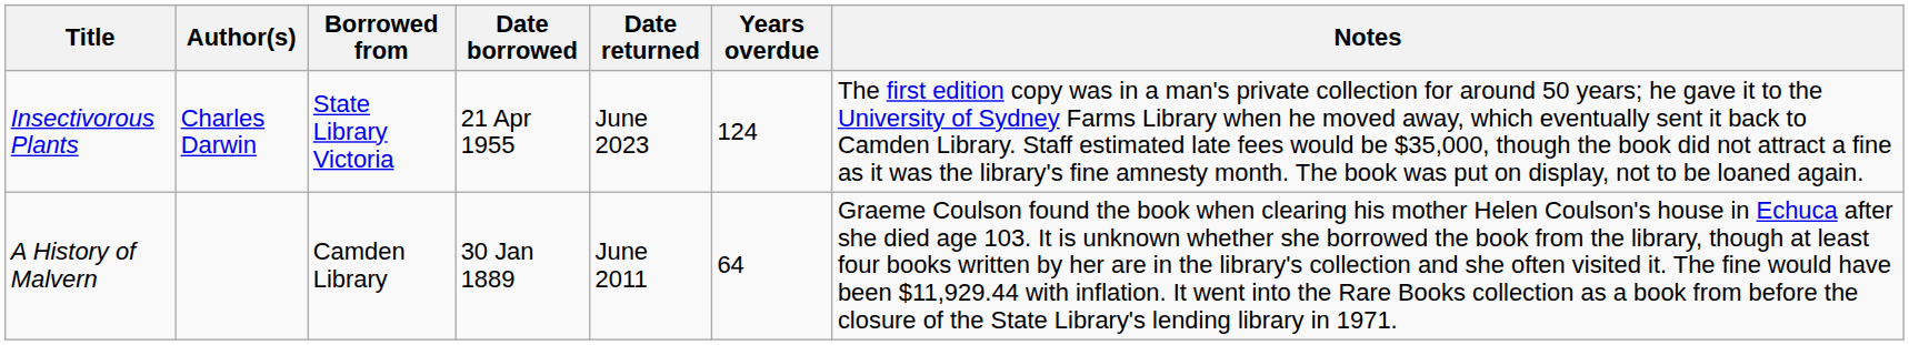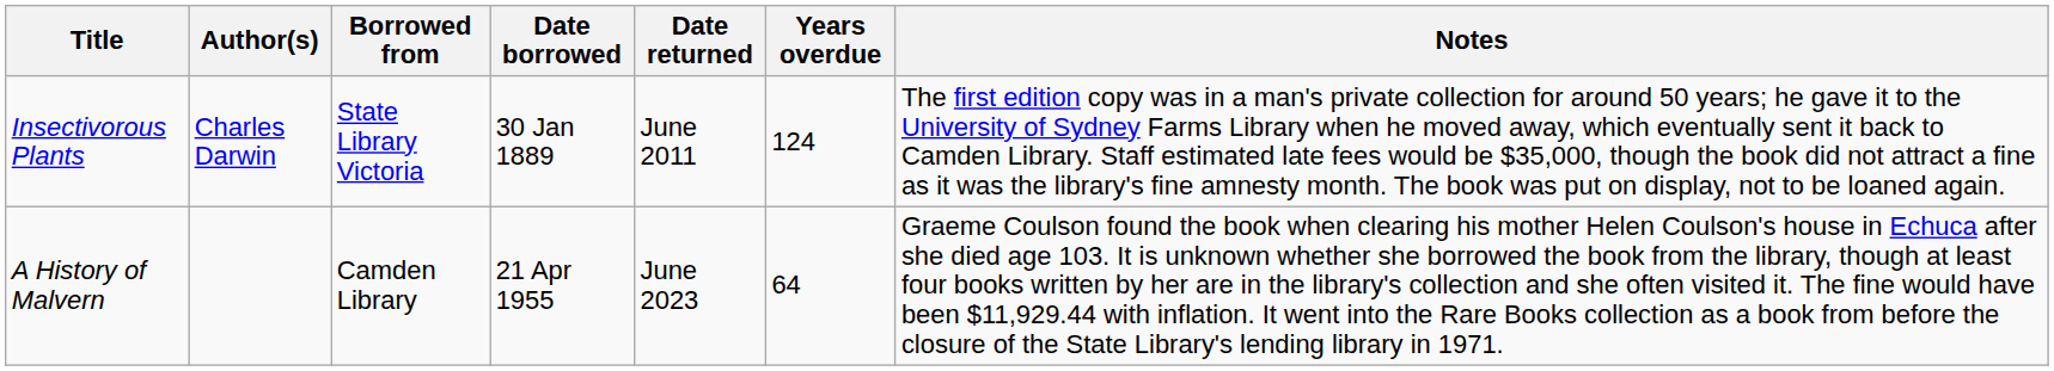Insectivorous Plants | Date borrowed: 21 Apr 1955 -> 30 Jan 1889
Insectivorous Plants | Date returned: June 2023 -> June 2011
A History of Malvern | Date borrowed: 30 Jan 1889 -> 21 Apr 1955
A History of Malvern | Date returned: June 2011 -> June 2023
